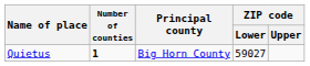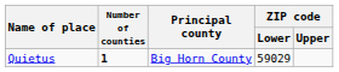Quietus | ZIP code / Lower: 59027 -> 59029
